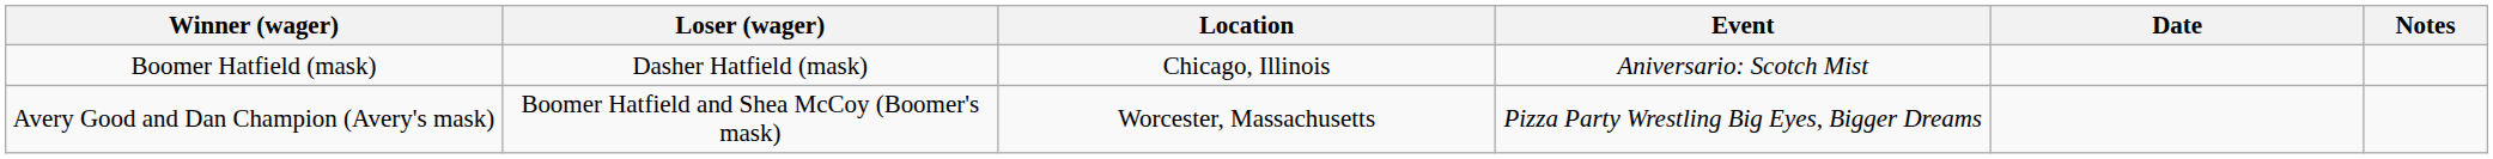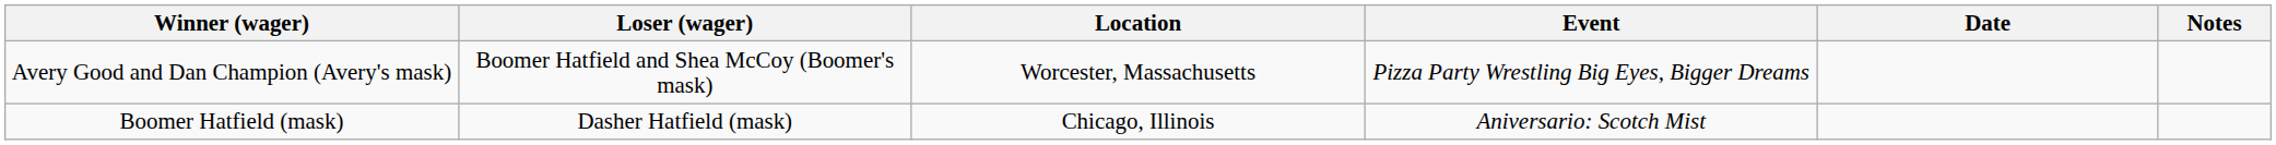rows swapped: Boomer Hatfield (mask) <-> Avery Good and Dan Champion (Avery's mask)
